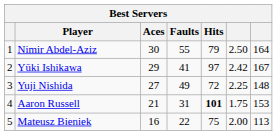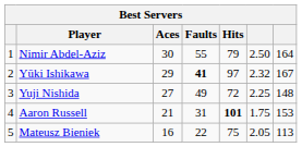Yūki Ishikawa | Faults: normal -> bold
Yūki Ishikawa | column 6: 2.42 -> 2.32
Mateusz Bieniek | column 6: 2.00 -> 2.05
